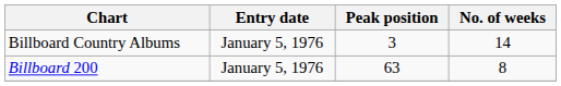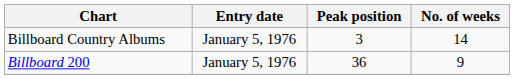Billboard 200 | Peak position: 63 -> 36
Billboard 200 | No. of weeks: 8 -> 9
